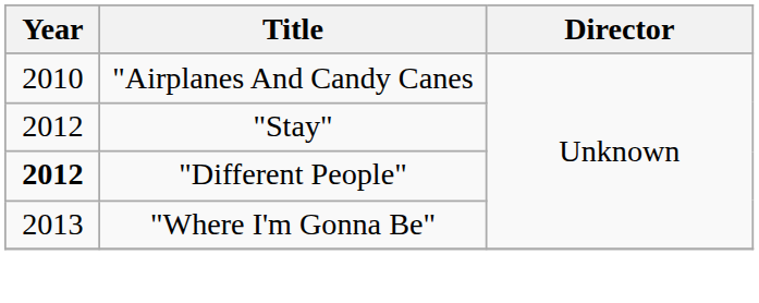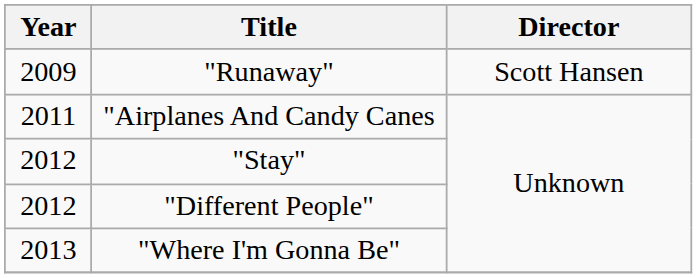+ row: 2009 | "Runaway" | Scott Hansen
"Airplanes And Candy Canes | Year: 2010 -> 2011
"Different People" | Year: bold -> normal
